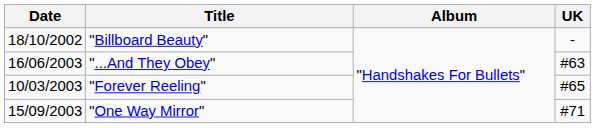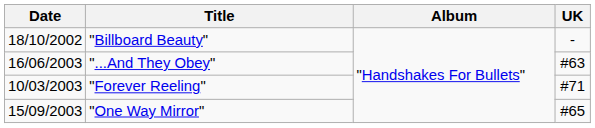"Forever Reeling" | UK: #65 -> #71
"One Way Mirror" | UK: #71 -> #65
